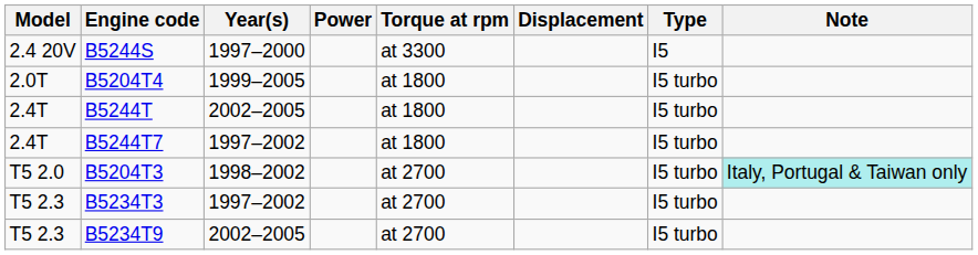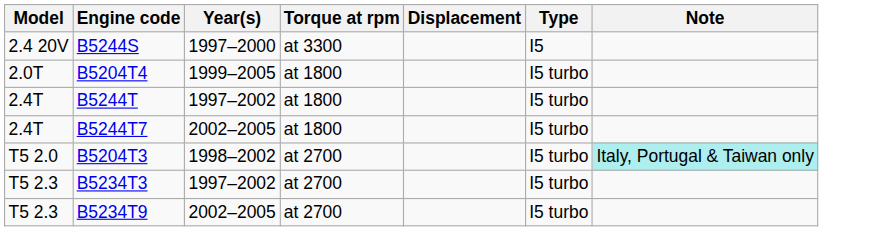- column: Power
B5244T | Year(s): 2002–2005 -> 1997–2002
B5244T7 | Year(s): 1997–2002 -> 2002–2005
